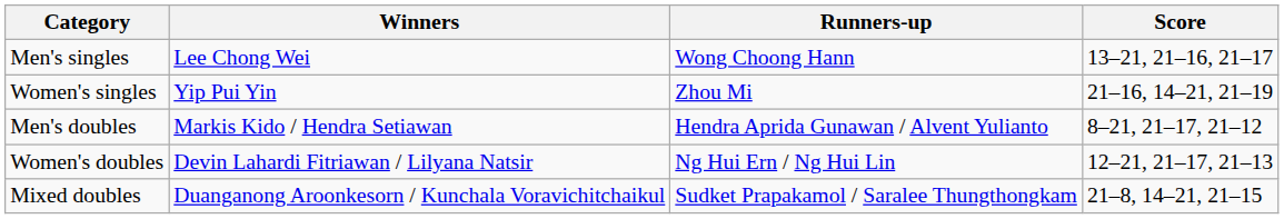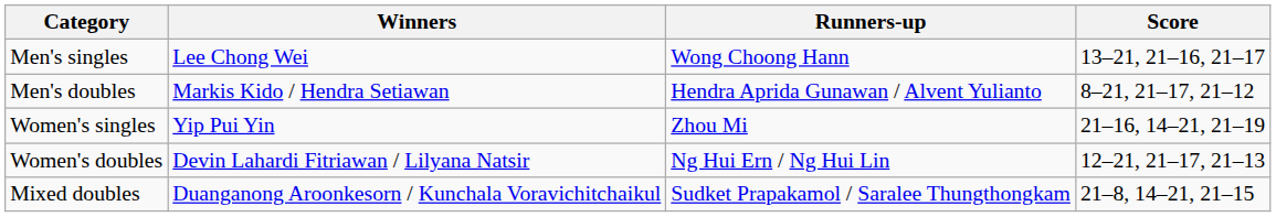rows swapped: Women's singles <-> Men's doubles
